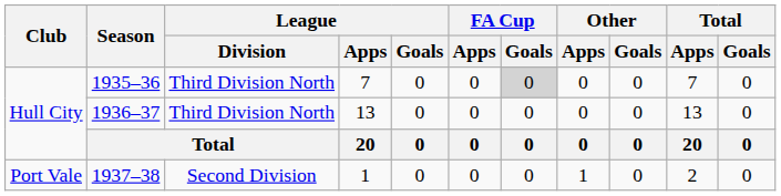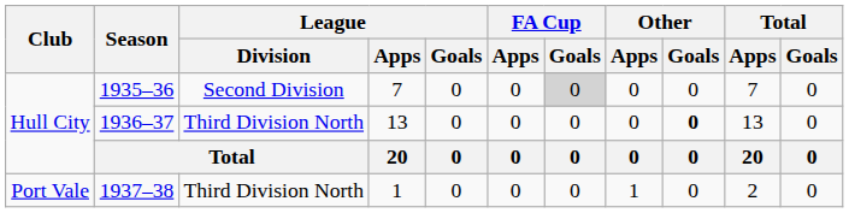1935–36 | League / Division: Third Division North -> Second Division
1936–37 | Other / Goals: normal -> bold
1937–38 | League / Division: Second Division -> Third Division North
